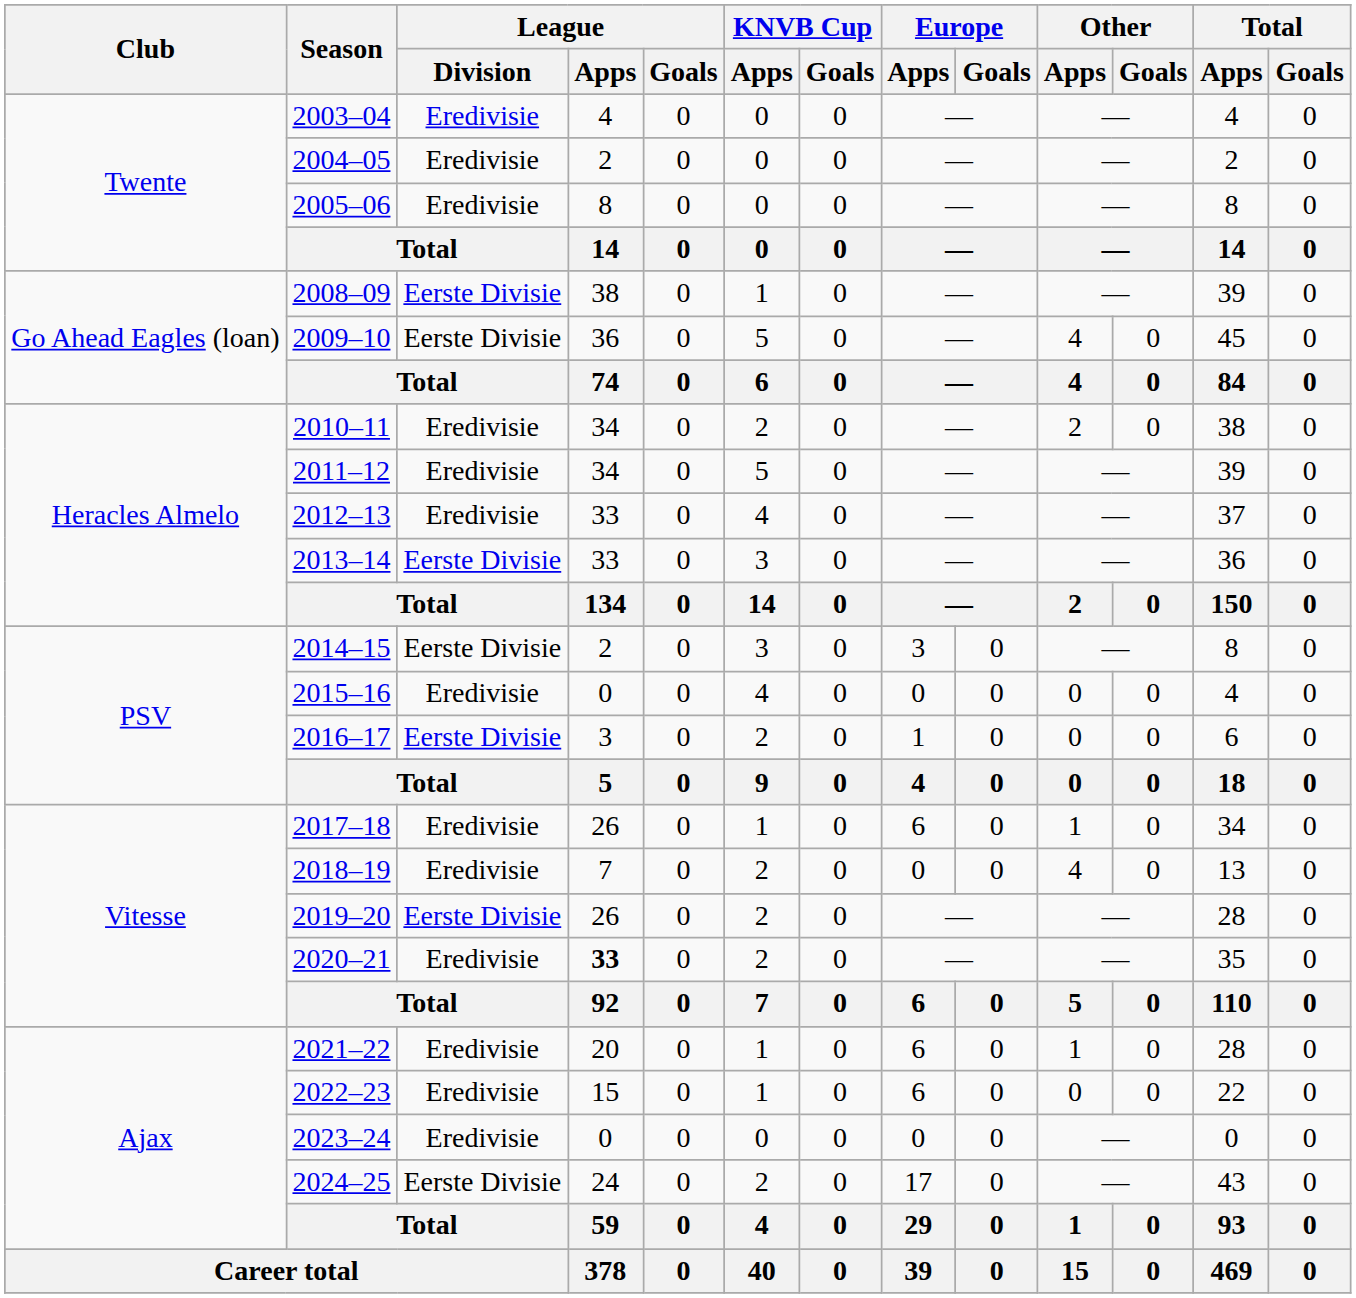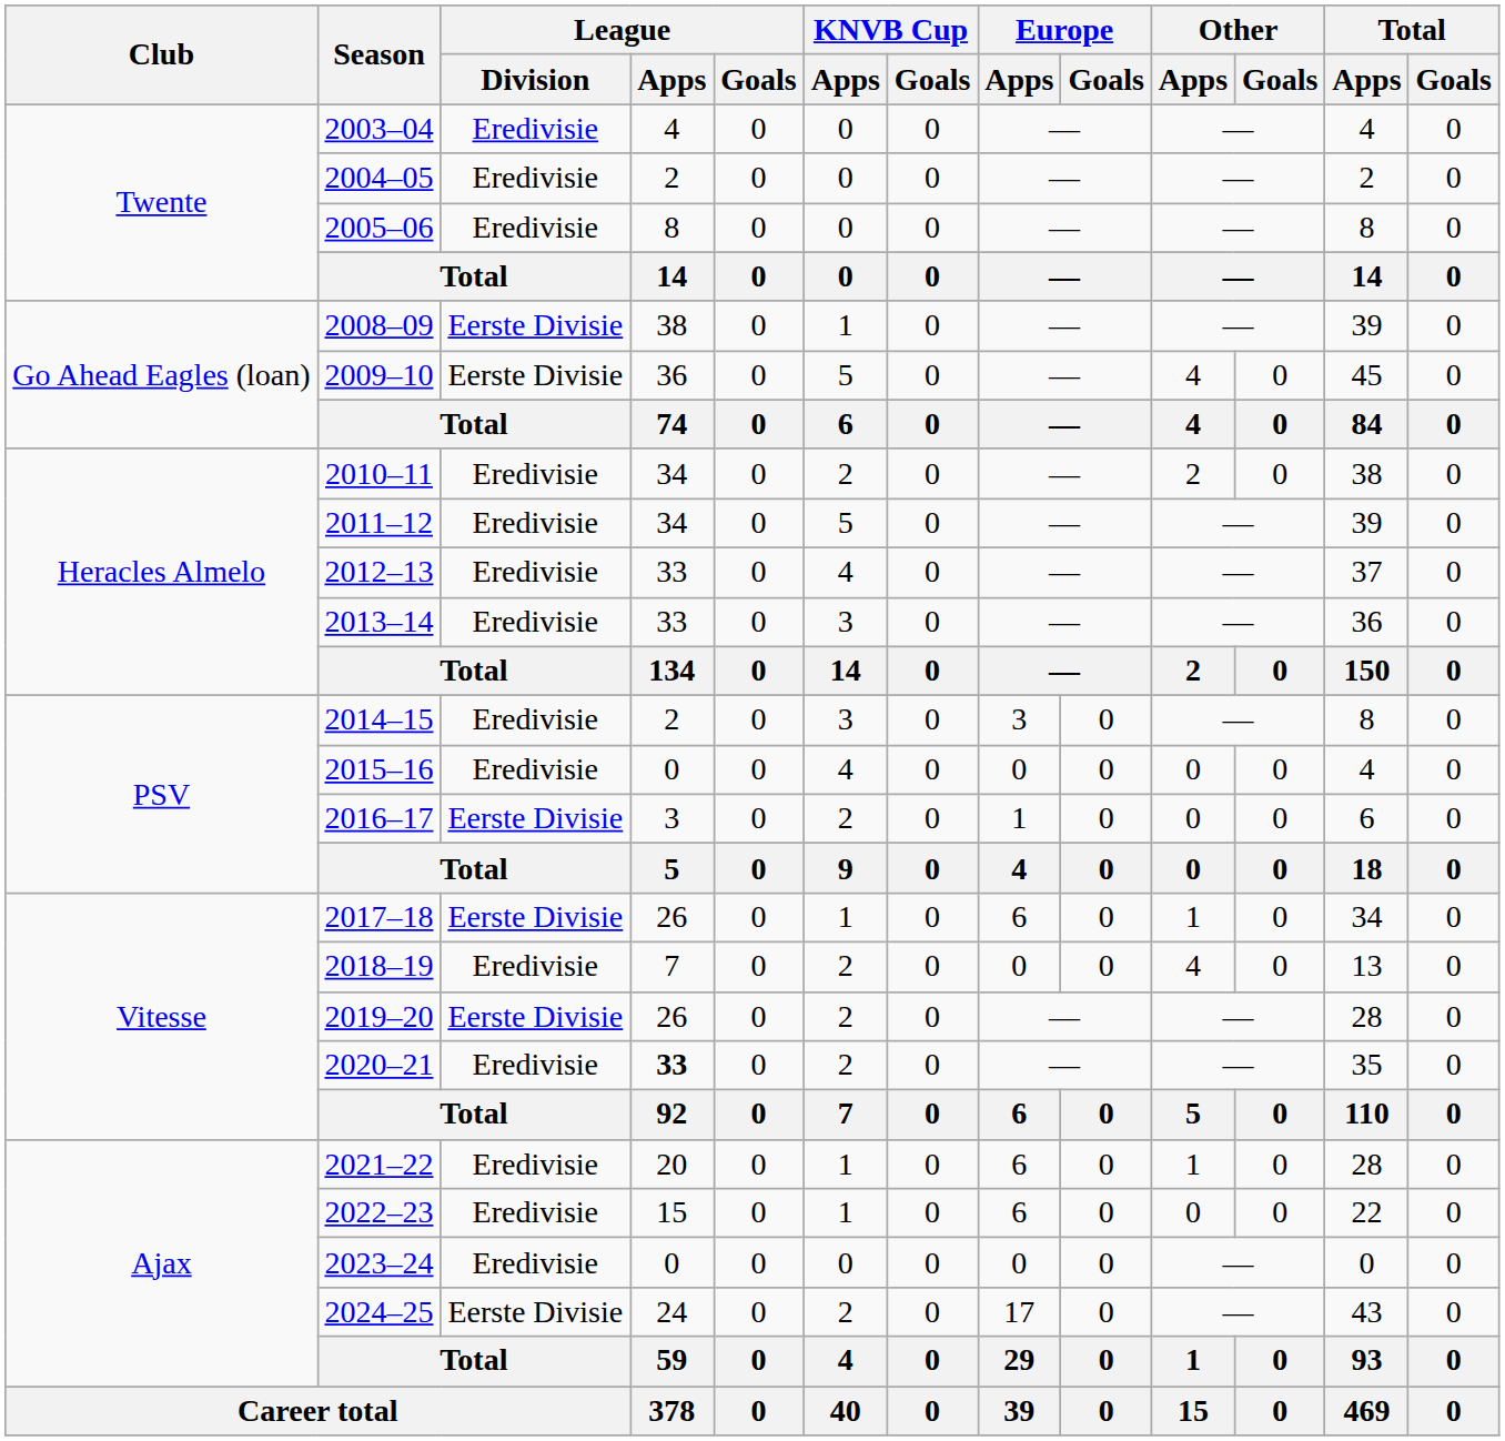2013–14 | League / Division: Eerste Divisie -> Eredivisie
2014–15 | League / Division: Eerste Divisie -> Eredivisie
2017–18 | League / Division: Eredivisie -> Eerste Divisie
